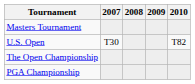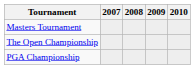- row: U.S. Open | T30 | T82
